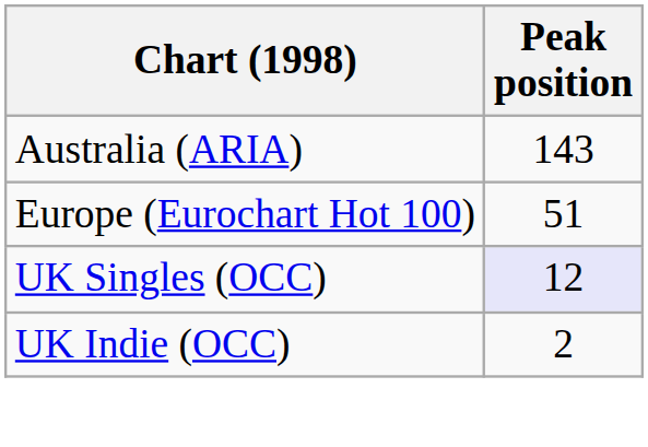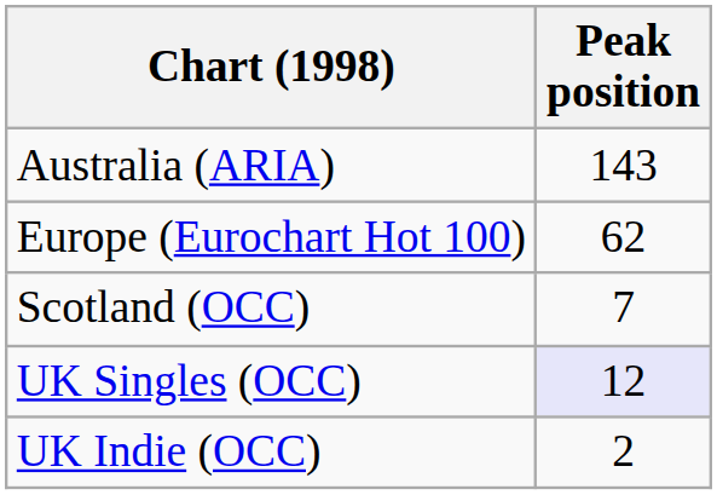Europe (Eurochart Hot 100) | Peak position: 51 -> 62
+ row: Scotland (OCC) | 7
